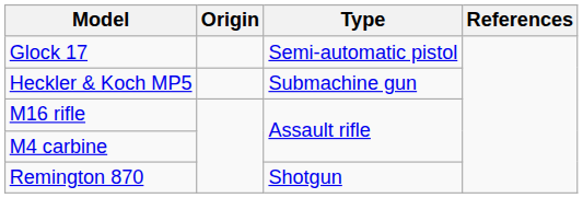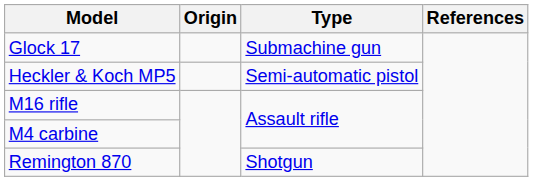Glock 17 | Type: Semi-automatic pistol -> Submachine gun
Heckler & Koch MP5 | Type: Submachine gun -> Semi-automatic pistol
